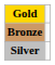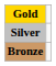rows swapped: Silver <-> Bronze
